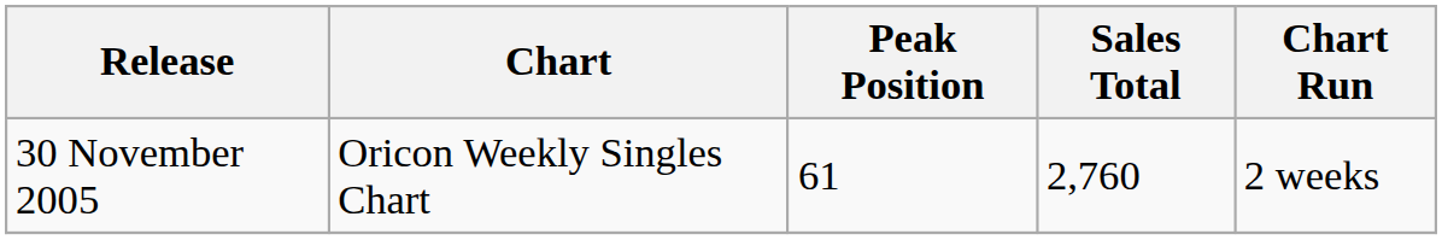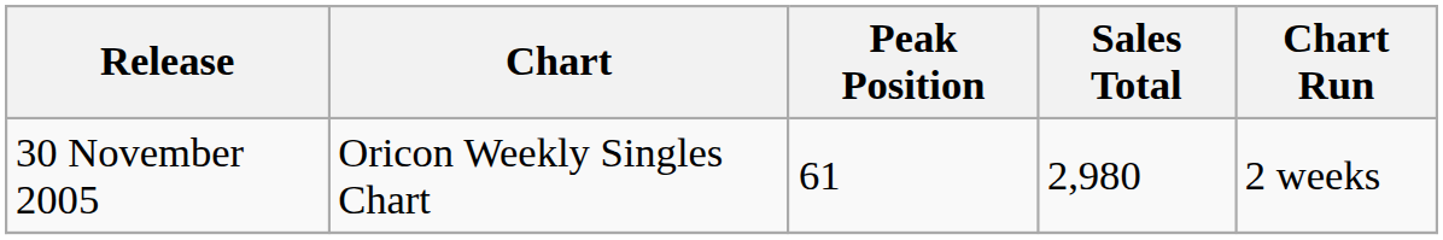30 November 2005 | Sales Total: 2,760 -> 2,980
